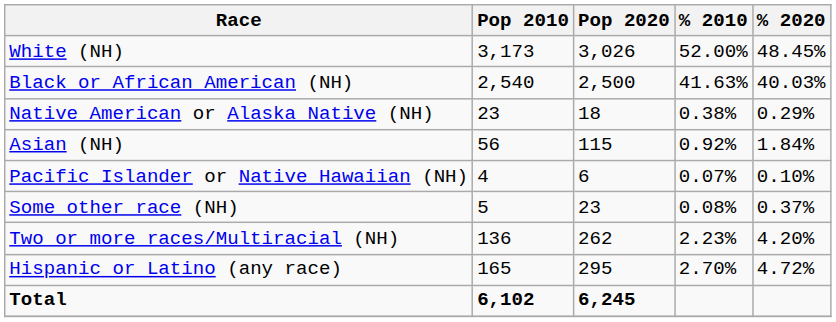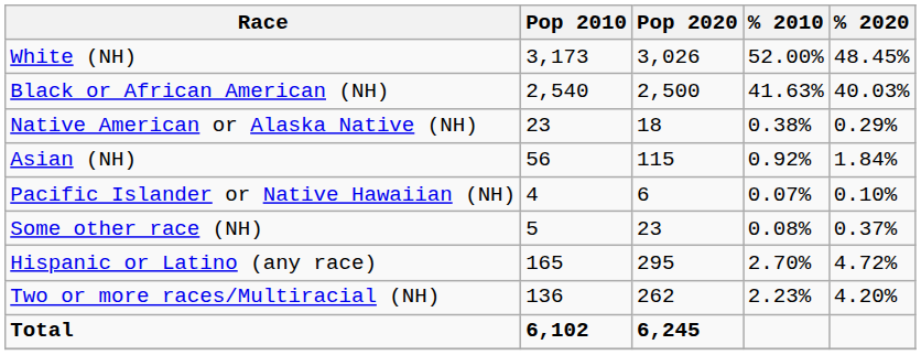rows swapped: Two or more races/Multiracial (NH) <-> Hispanic or Latino (any race)
